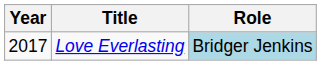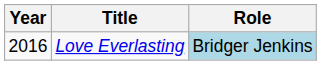Love Everlasting | Year: 2017 -> 2016
